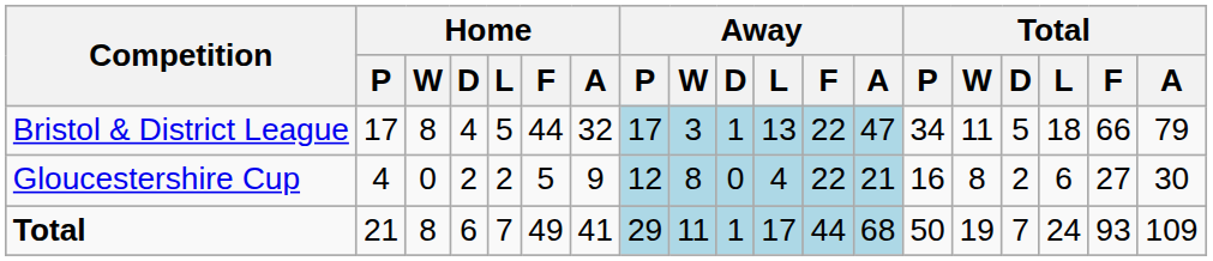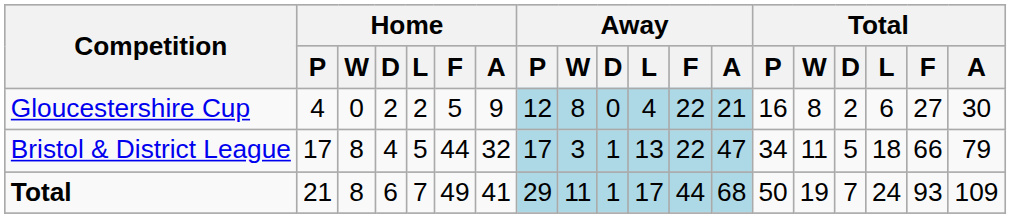rows swapped: Bristol & District League <-> Gloucestershire Cup
